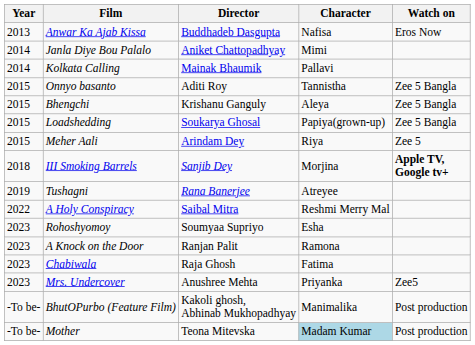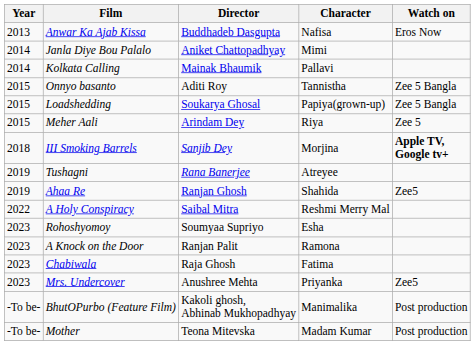- row: 2015 | Bhengchi | Krishanu Ganguly | Aleya | Zee 5 Bangla
+ row: 2019 | Ahaa Re | Ranjan Ghosh | Shahida | Zee5
Mother | Character: lightblue background -> no background
